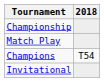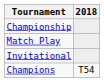rows swapped: Invitational <-> Champions
